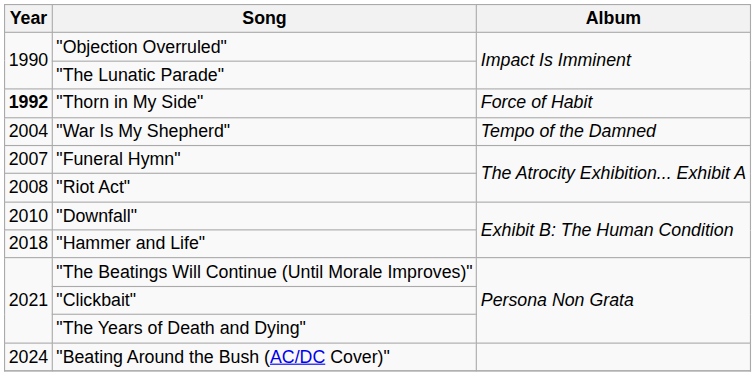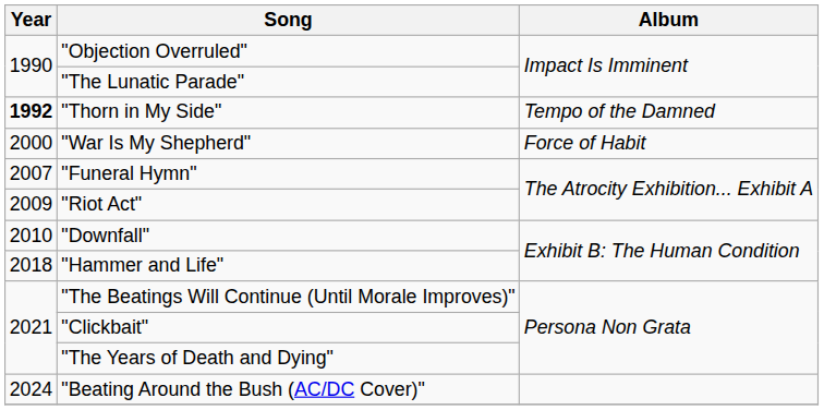"Thorn in My Side" | Album: Force of Habit -> Tempo of the Damned
"War Is My Shepherd" | Year: 2004 -> 2000
"War Is My Shepherd" | Album: Tempo of the Damned -> Force of Habit
"Riot Act" | Year: 2008 -> 2009
